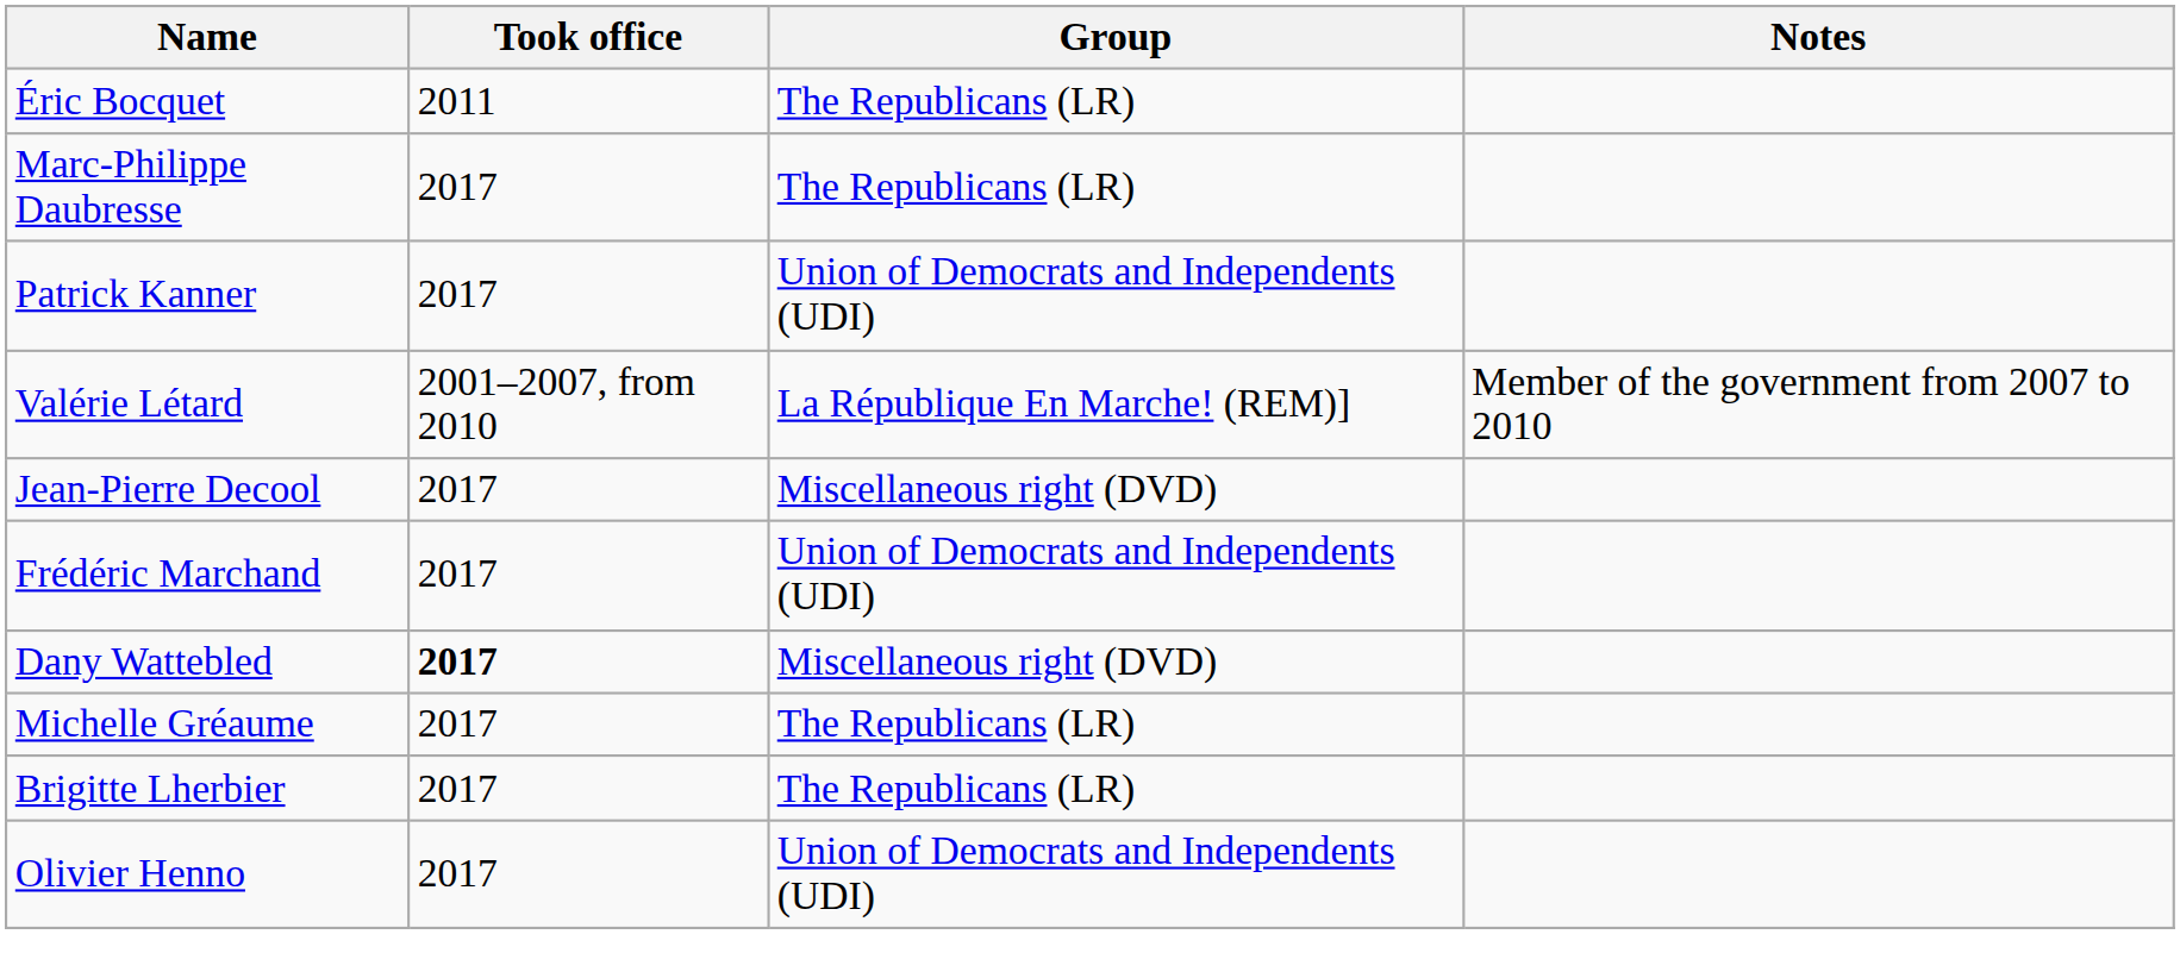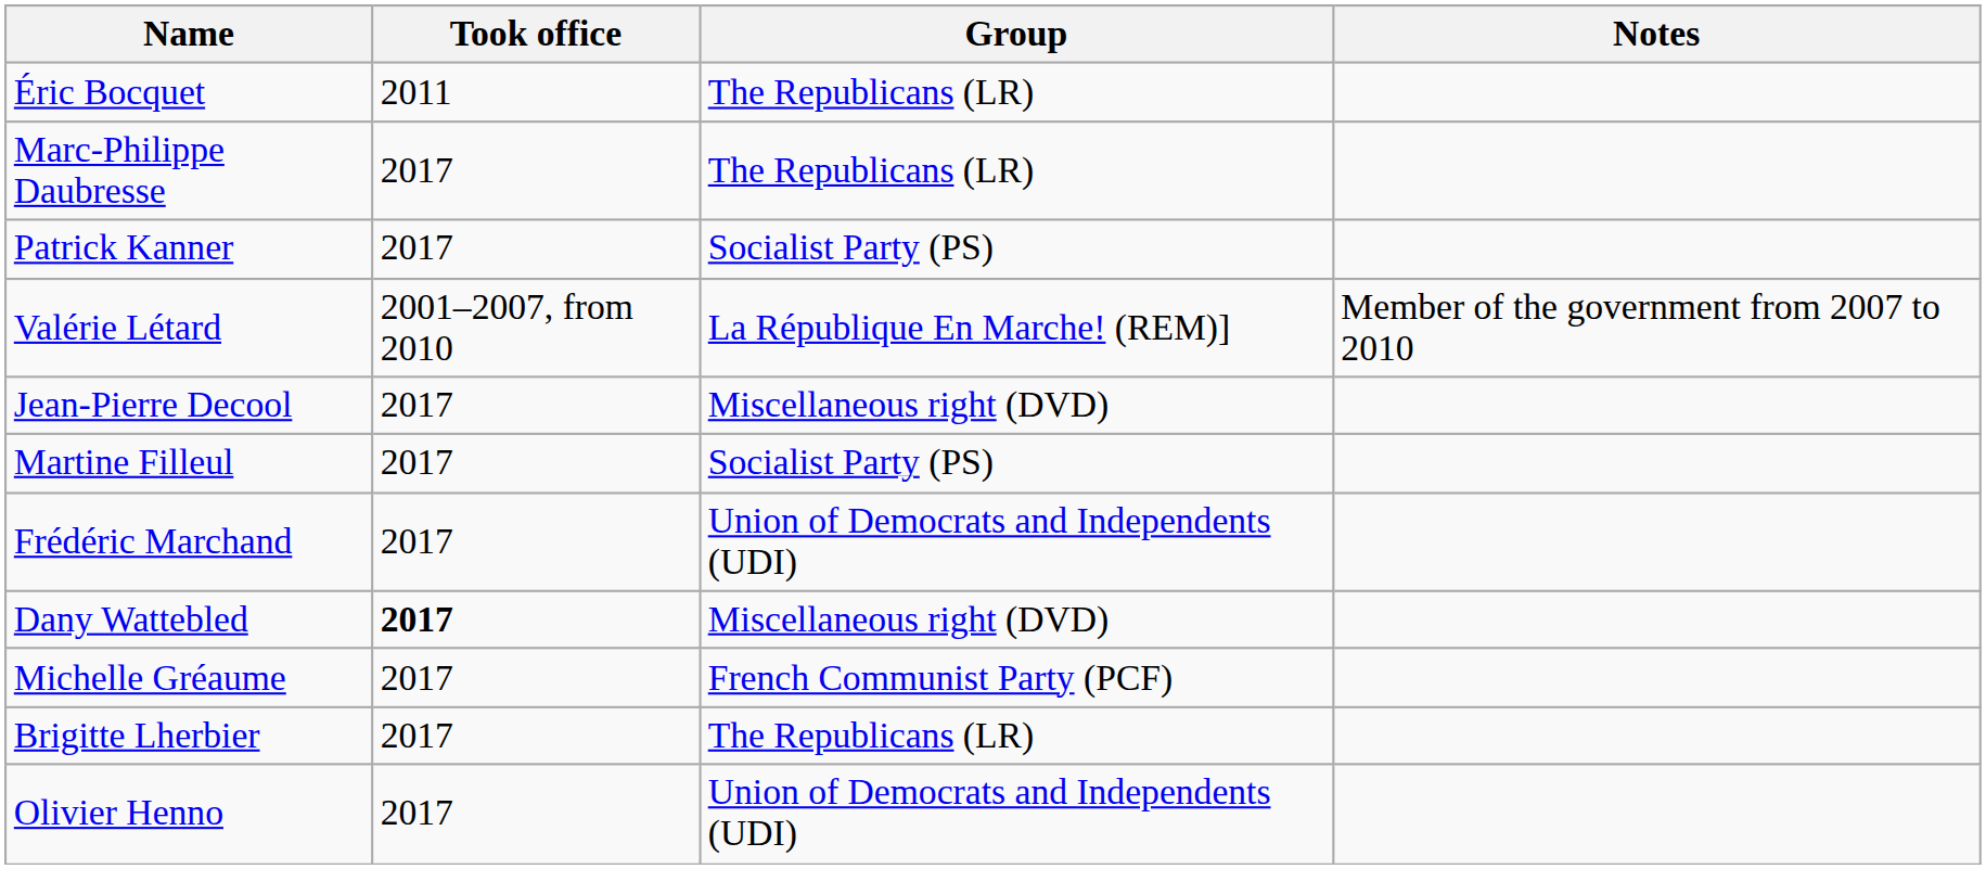Patrick Kanner | Group: Union of Democrats and Independents (UDI) -> Socialist Party (PS)
+ row: Martine Filleul | 2017 | Socialist Party (PS)
Michelle Gréaume | Group: The Republicans (LR) -> French Communist Party (PCF)
